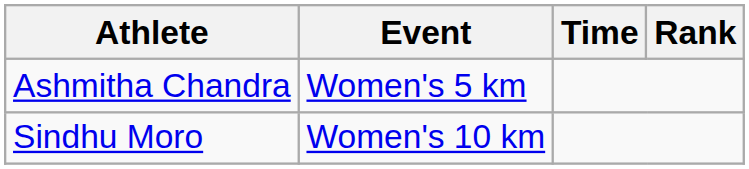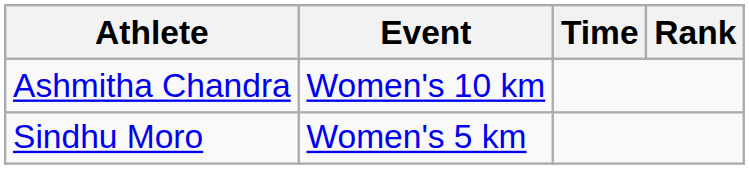Ashmitha Chandra | Event: Women's 5 km -> Women's 10 km
Sindhu Moro | Event: Women's 10 km -> Women's 5 km
